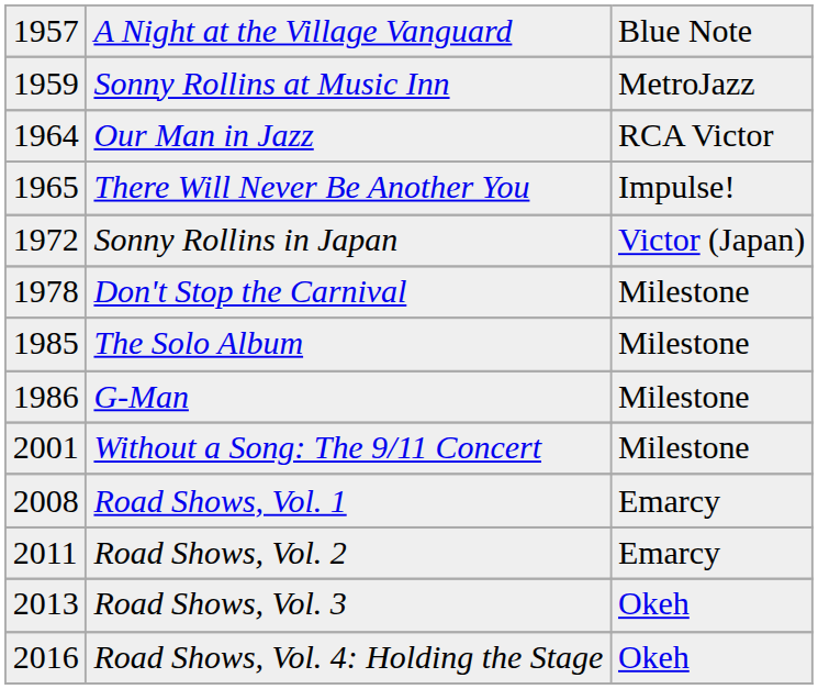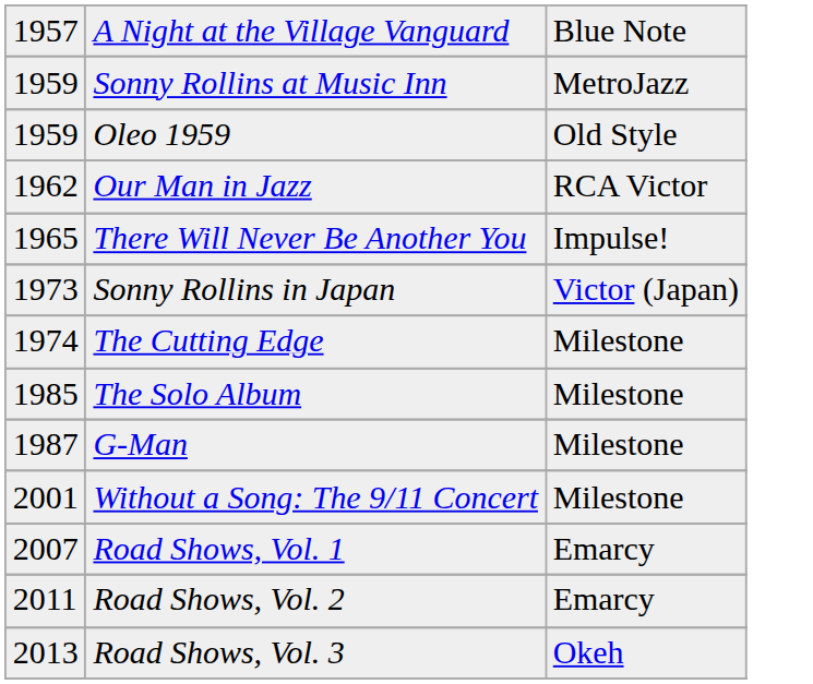+ row: 1959 | Oleo 1959 | Old Style
Our Man in Jazz | column 1: 1964 -> 1962
Sonny Rollins in Japan | column 1: 1972 -> 1973
+ row: 1974 | The Cutting Edge | Milestone
- row: 1978 | Don't Stop the Carnival | Milestone
G-Man | column 1: 1986 -> 1987
Road Shows, Vol. 1 | column 1: 2008 -> 2007
- row: 2016 | Road Shows, Vol. 4: Holding the Stage | Okeh
